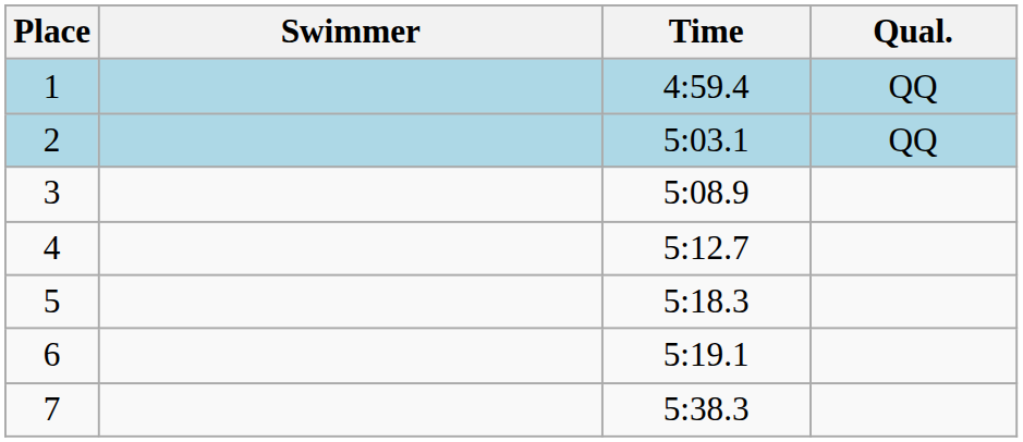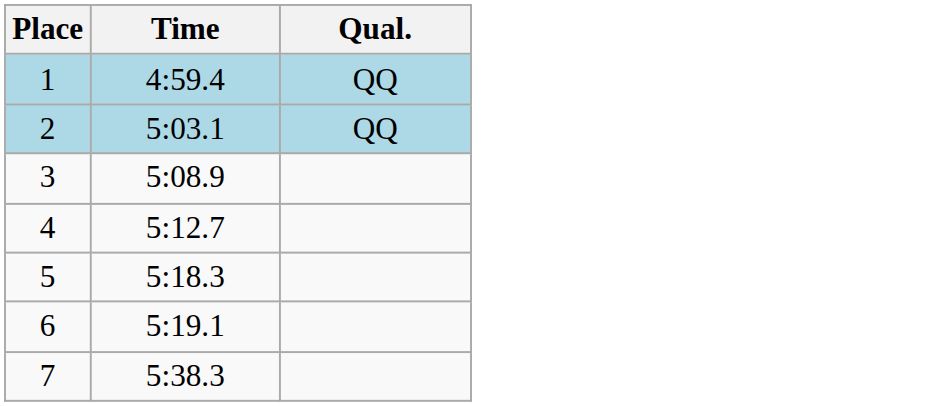- column: Swimmer
